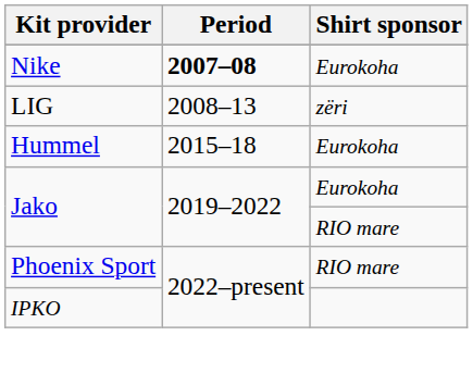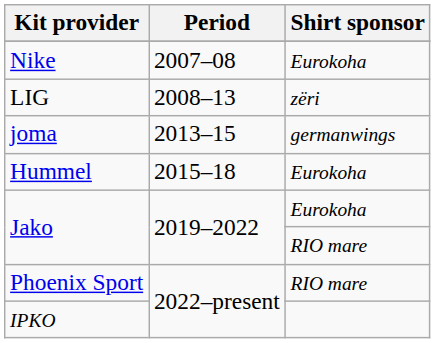Nike | Period: bold -> normal
+ row: joma | 2013–15 | germanwings
